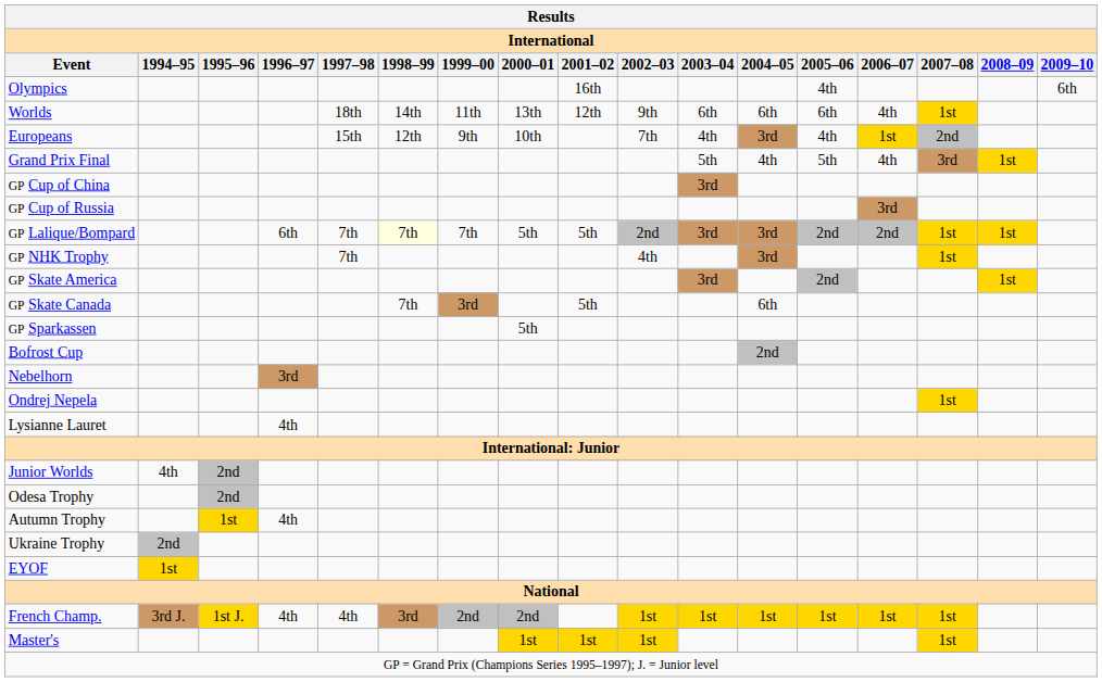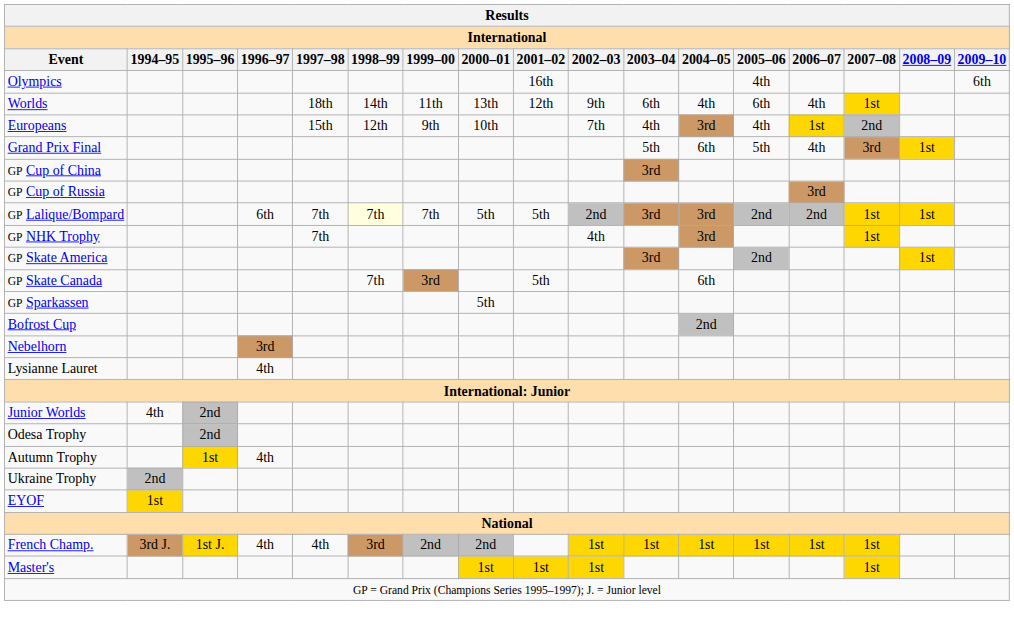Worlds | 2004–05: 6th -> 4th
Grand Prix Final | 2004–05: 4th -> 6th
- row: Ondrej Nepela | 1st
